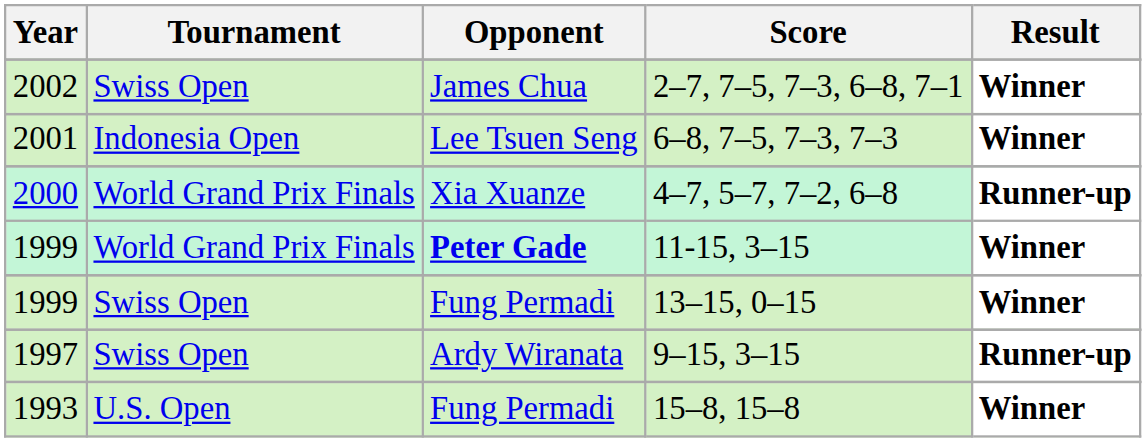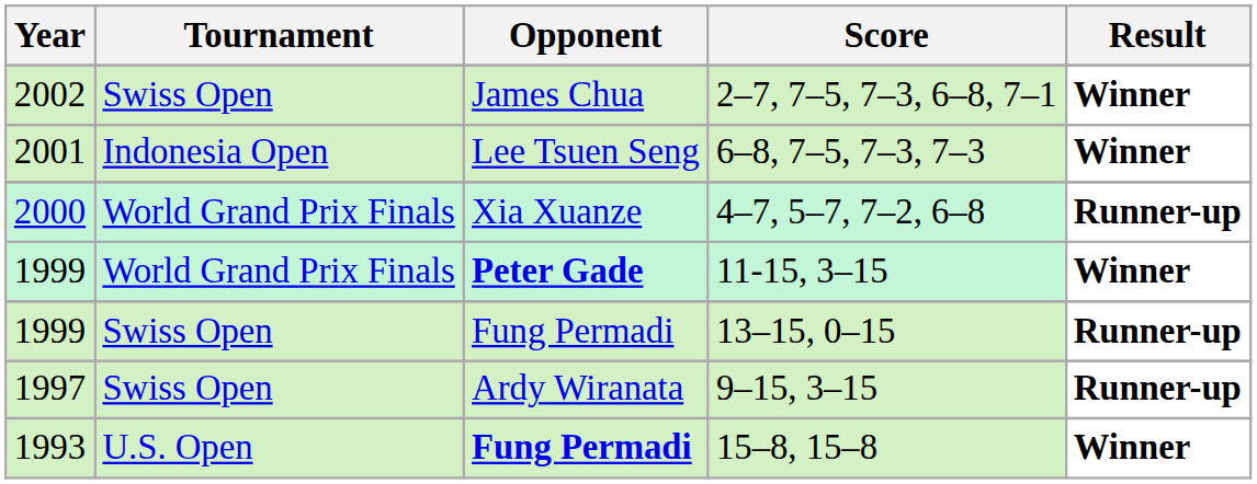13–15, 0–15 | Result: Winner -> Runner-up
15–8, 15–8 | Opponent: normal -> bold
